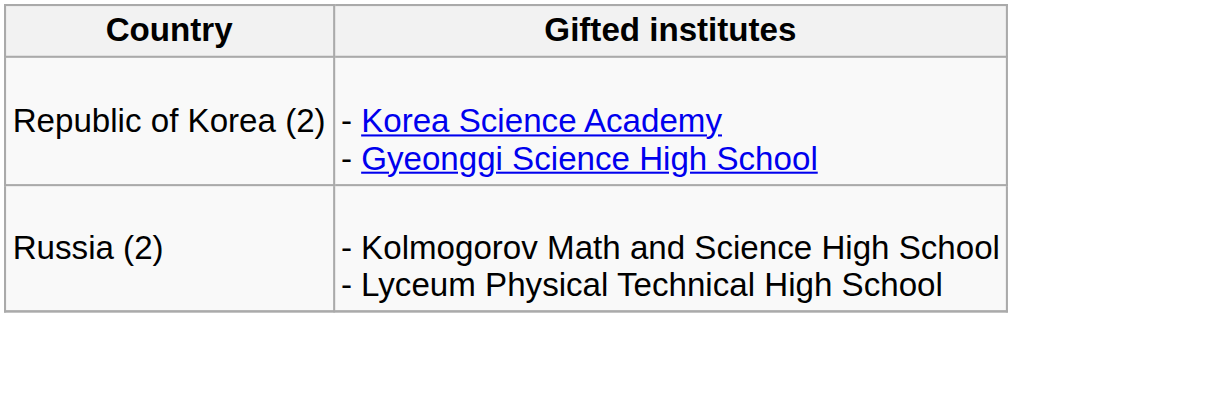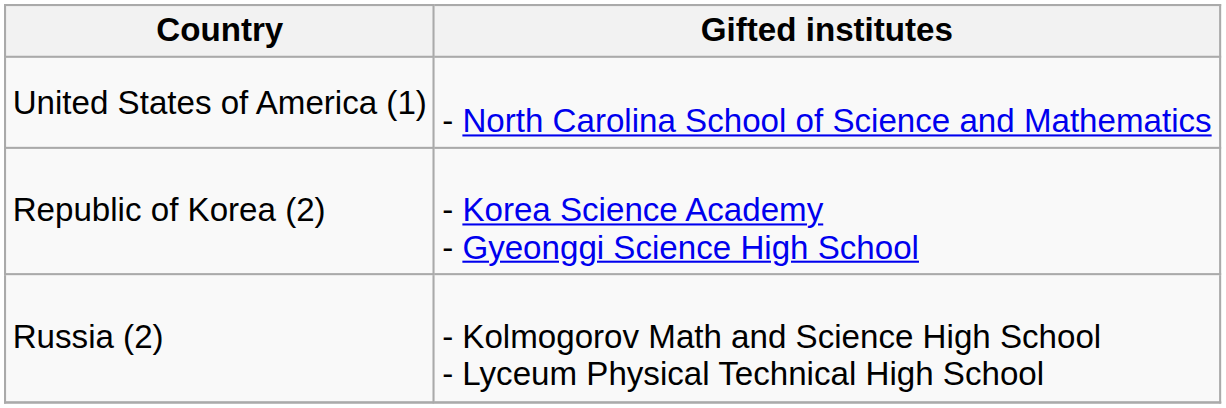+ row: United States of America (1) | - North Carolina School of Science and Mathematics
